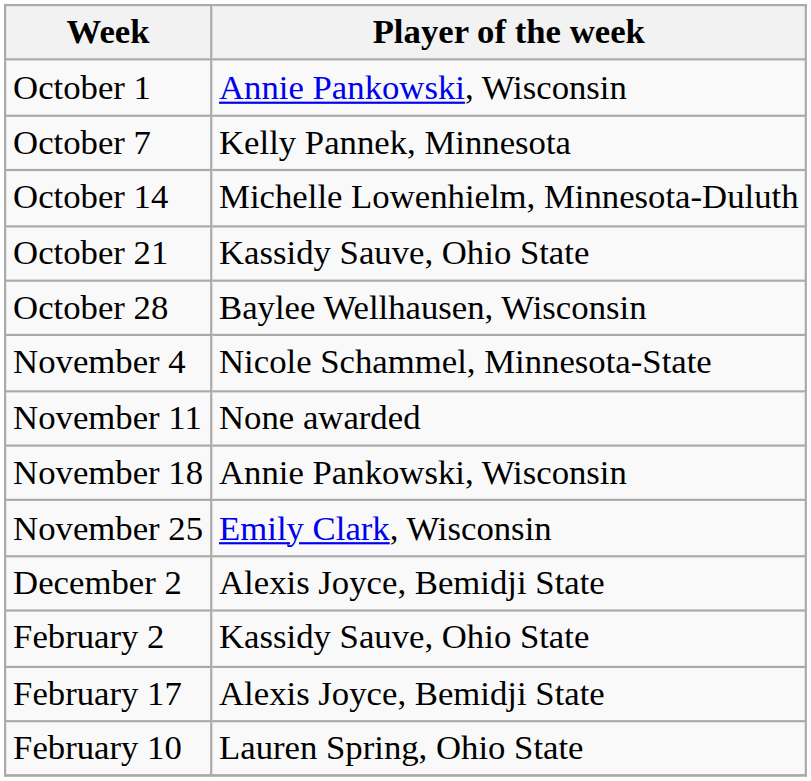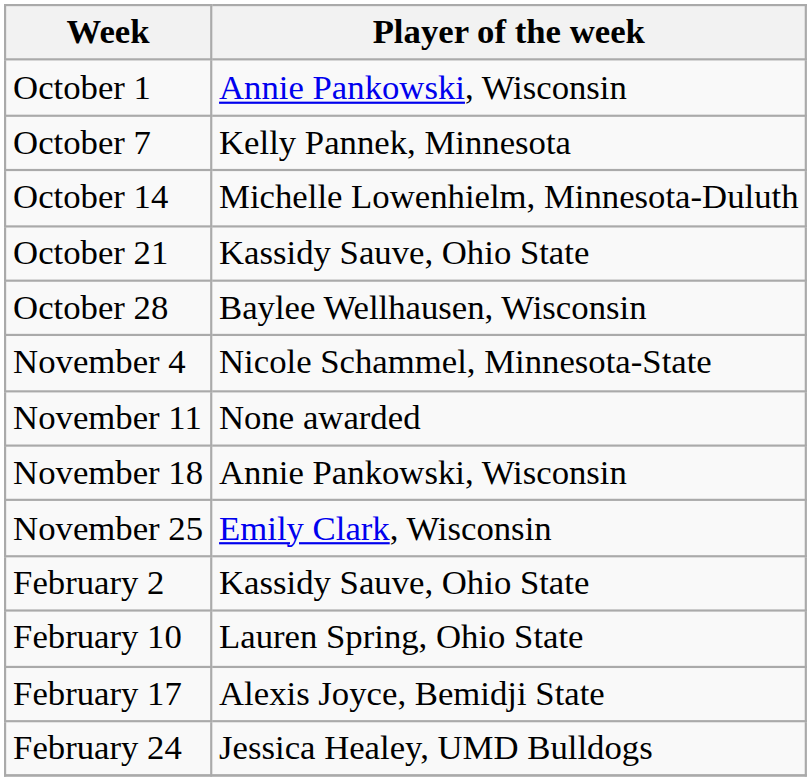- row: December 2 | Alexis Joyce, Bemidji State
rows swapped: February 10 <-> February 17
+ row: February 24 | Jessica Healey, UMD Bulldogs
